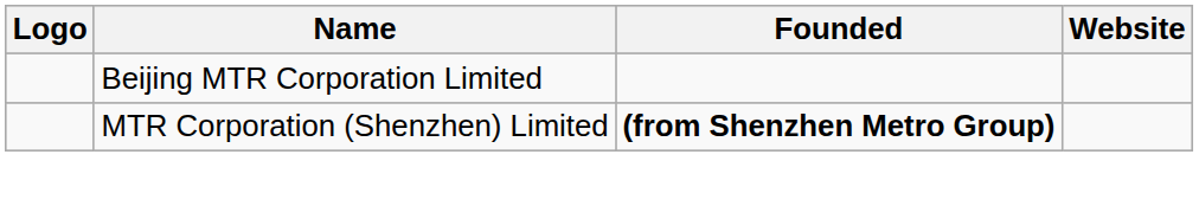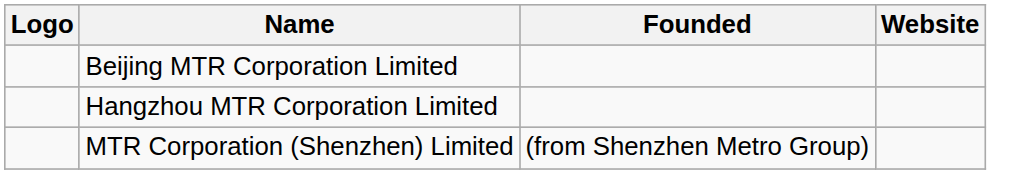+ row: Hangzhou MTR Corporation Limited
MTR Corporation (Shenzhen) Limited | Founded: bold -> normal
